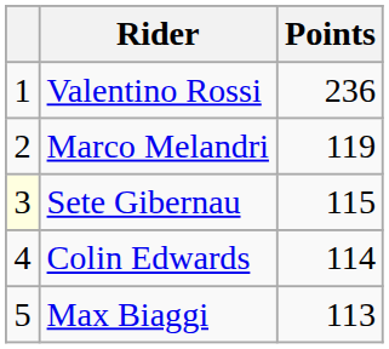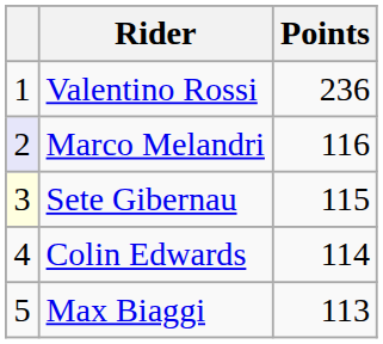Marco Melandri | column 1: no background -> lavender background
Marco Melandri | Points: 119 -> 116
